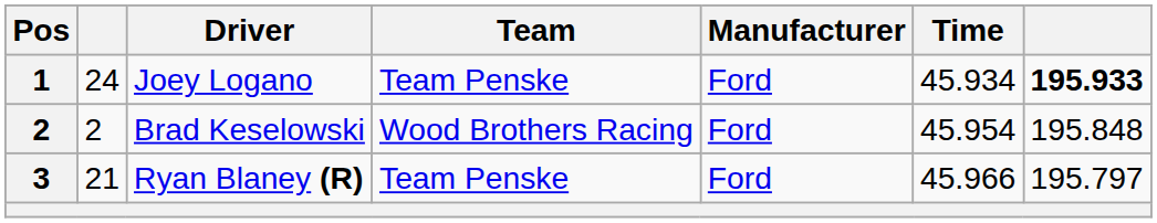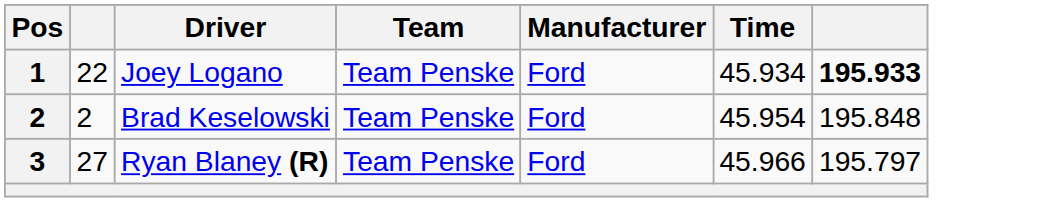Joey Logano | column 2: 24 -> 22
Brad Keselowski | Team: Wood Brothers Racing -> Team Penske
Ryan Blaney (R) | column 2: 21 -> 27
